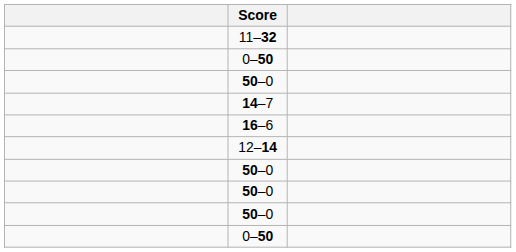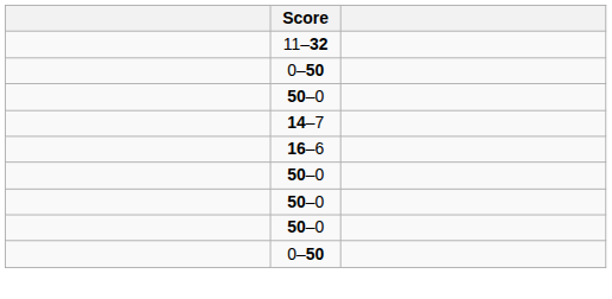- row: 12–14
